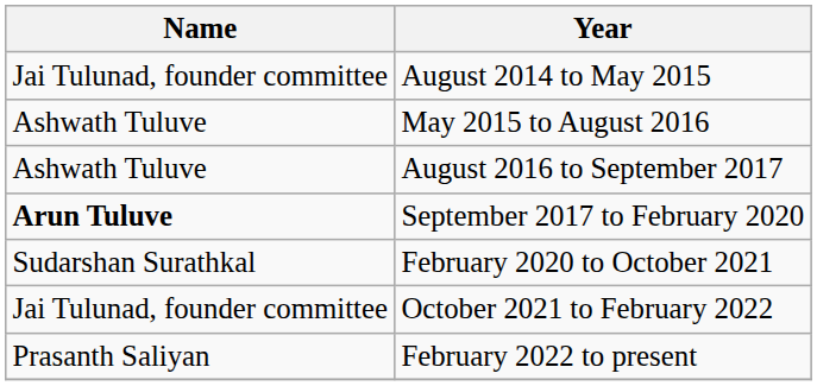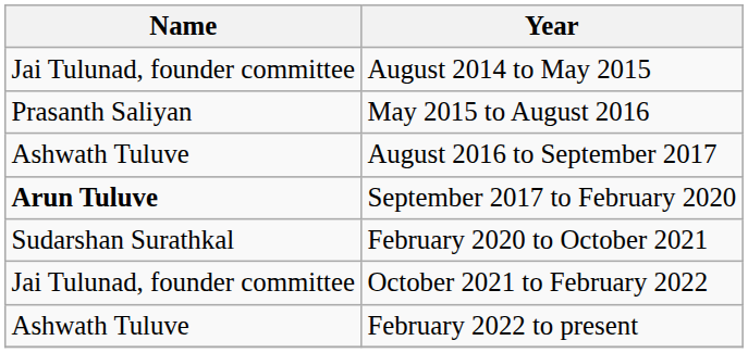May 2015 to August 2016 | Name: Ashwath Tuluve -> Prasanth Saliyan
February 2022 to present | Name: Prasanth Saliyan -> Ashwath Tuluve
